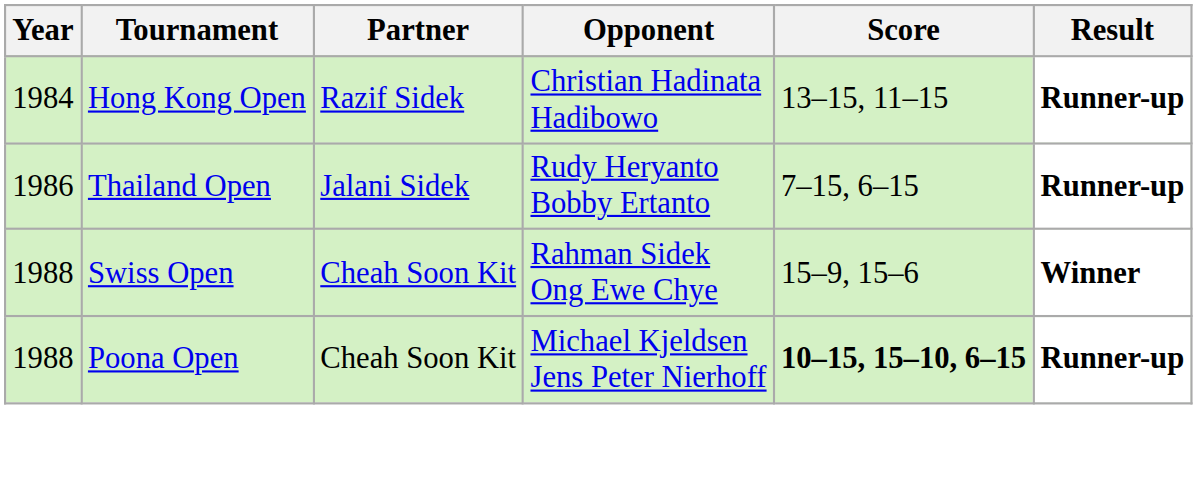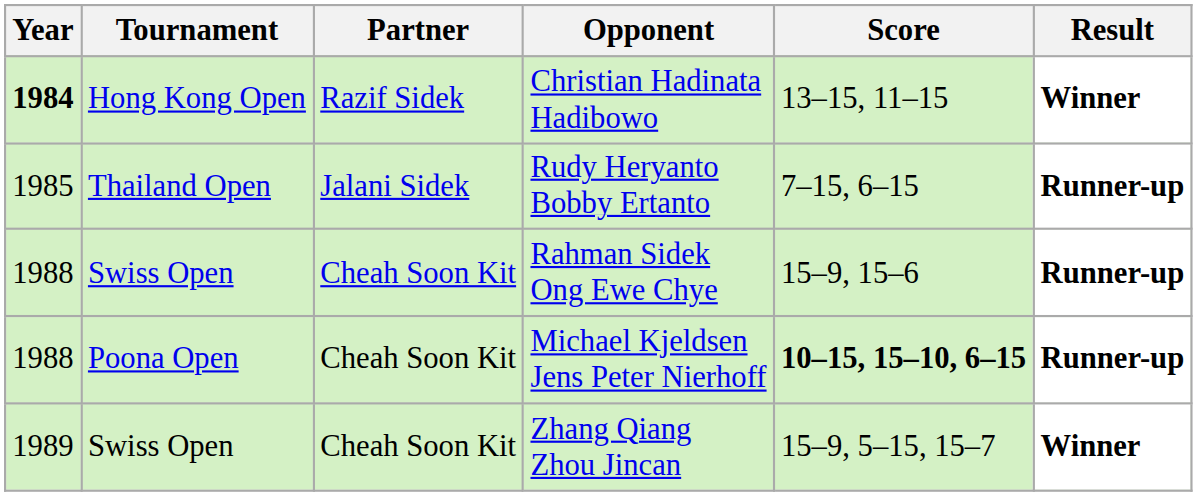Christian Hadinata Hadibowo | Year: normal -> bold
Christian Hadinata Hadibowo | Result: Runner-up -> Winner
Rudy Heryanto Bobby Ertanto | Year: 1986 -> 1985
Rahman Sidek Ong Ewe Chye | Result: Winner -> Runner-up
+ row: 1989 | Swiss Open | Cheah Soon Kit | Zhang Qiang Zhou Jincan | 15–9, 5–15, 15–7 | Winner
